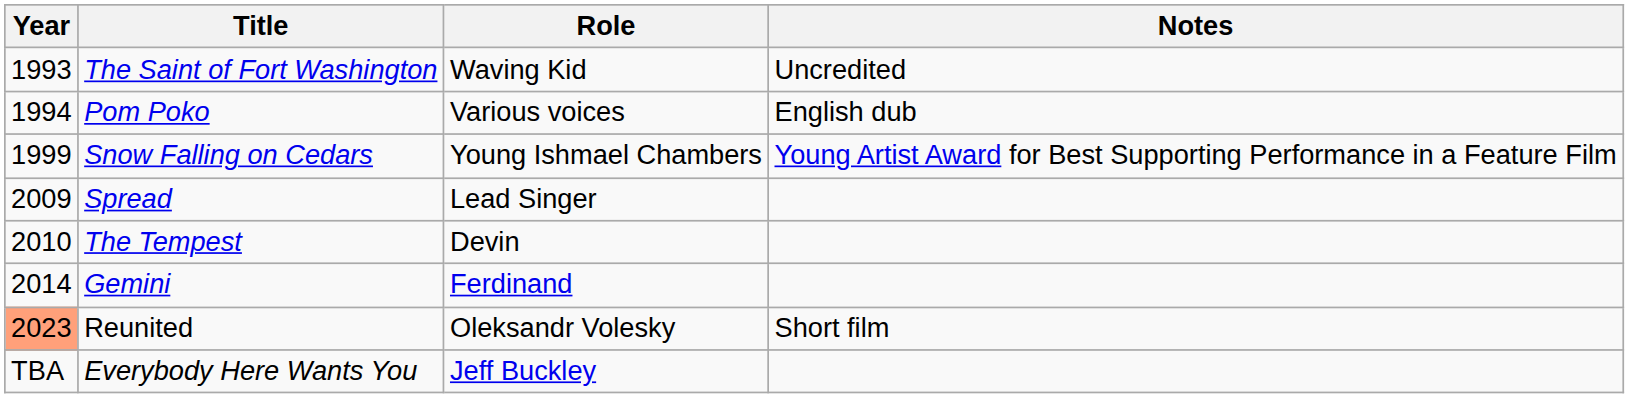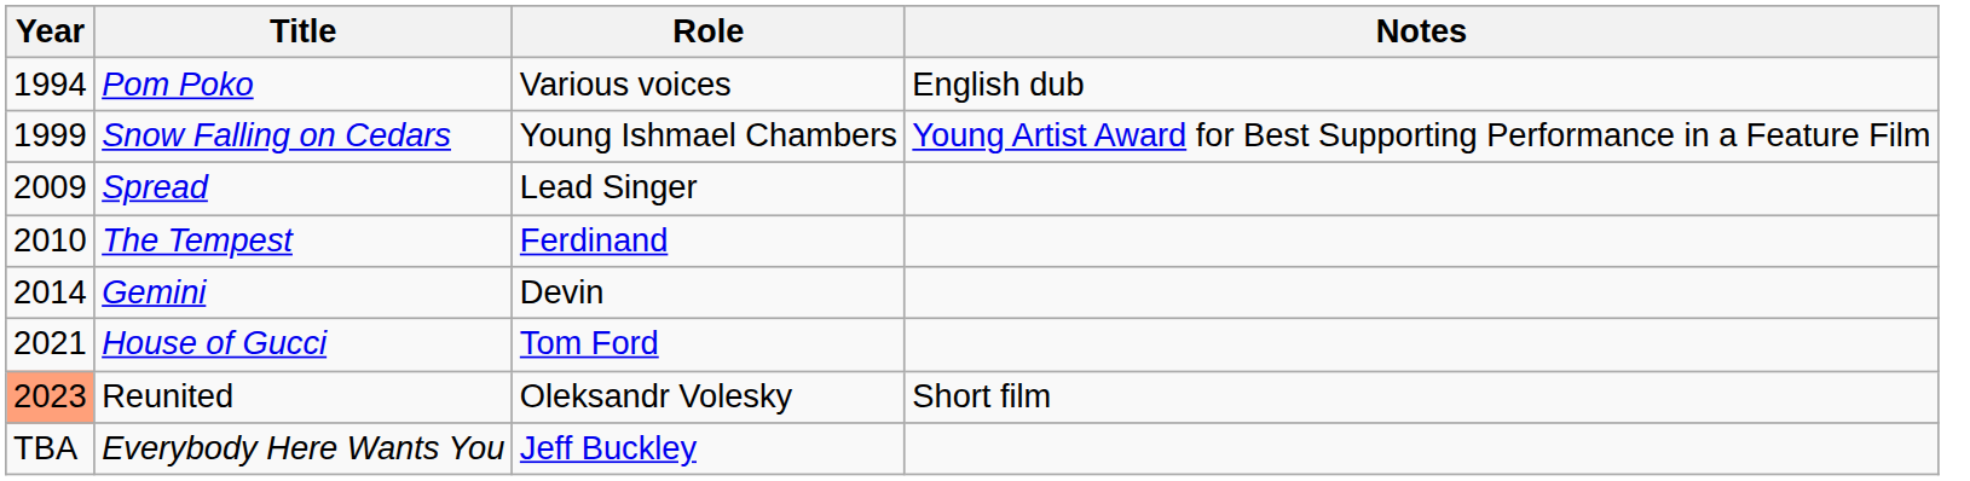- row: 1993 | The Saint of Fort Washington | Waving Kid | Uncredited
The Tempest | Role: Devin -> Ferdinand
Gemini | Role: Ferdinand -> Devin
+ row: 2021 | House of Gucci | Tom Ford
